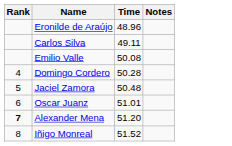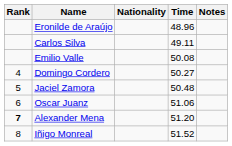+ column: Nationality
Domingo Cordero | Time: 50.28 -> 50.27
Oscar Juanz | Time: 51.01 -> 51.06
